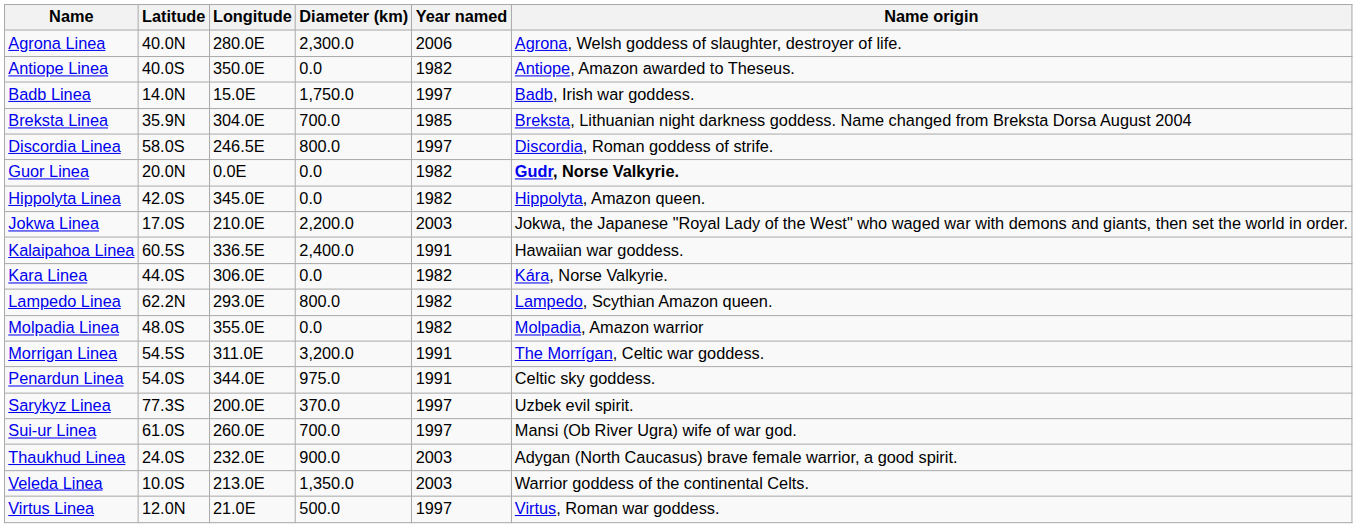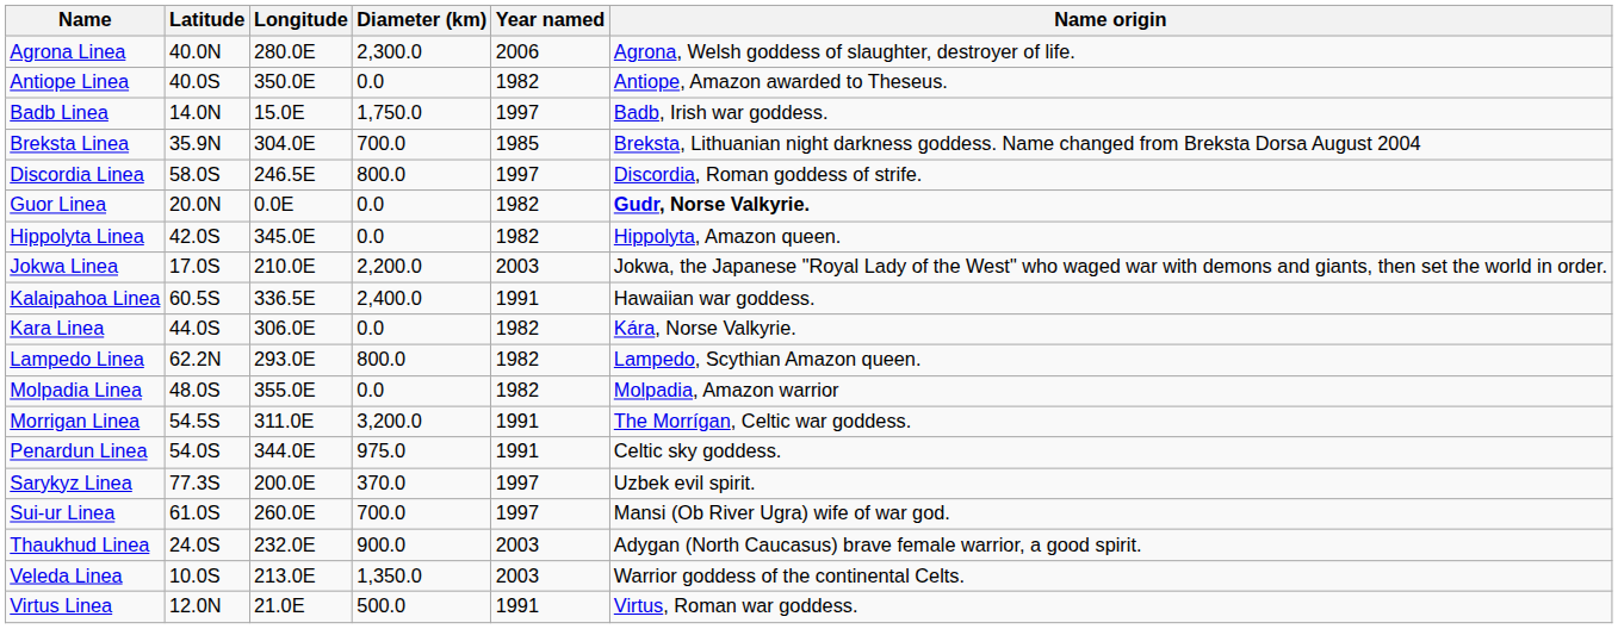Virtus Linea | Year named: 1997 -> 1991
